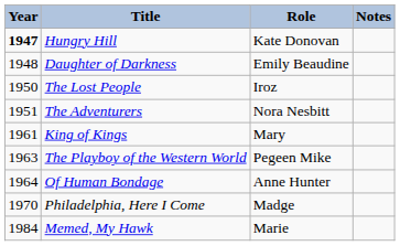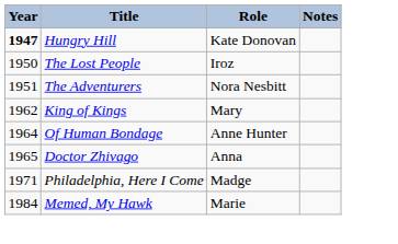- row: 1948 | Daughter of Darkness | Emily Beaudine
King of Kings | Year: 1961 -> 1962
- row: 1963 | The Playboy of the Western World | Pegeen Mike
+ row: 1965 | Doctor Zhivago | Anna
Philadelphia, Here I Come | Year: 1970 -> 1971
